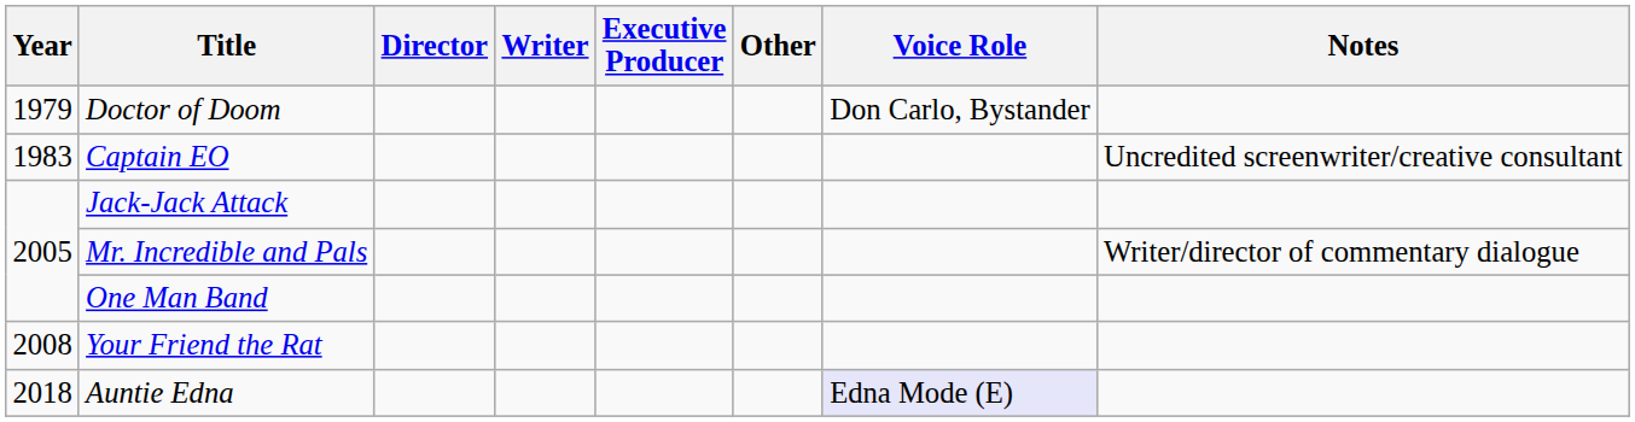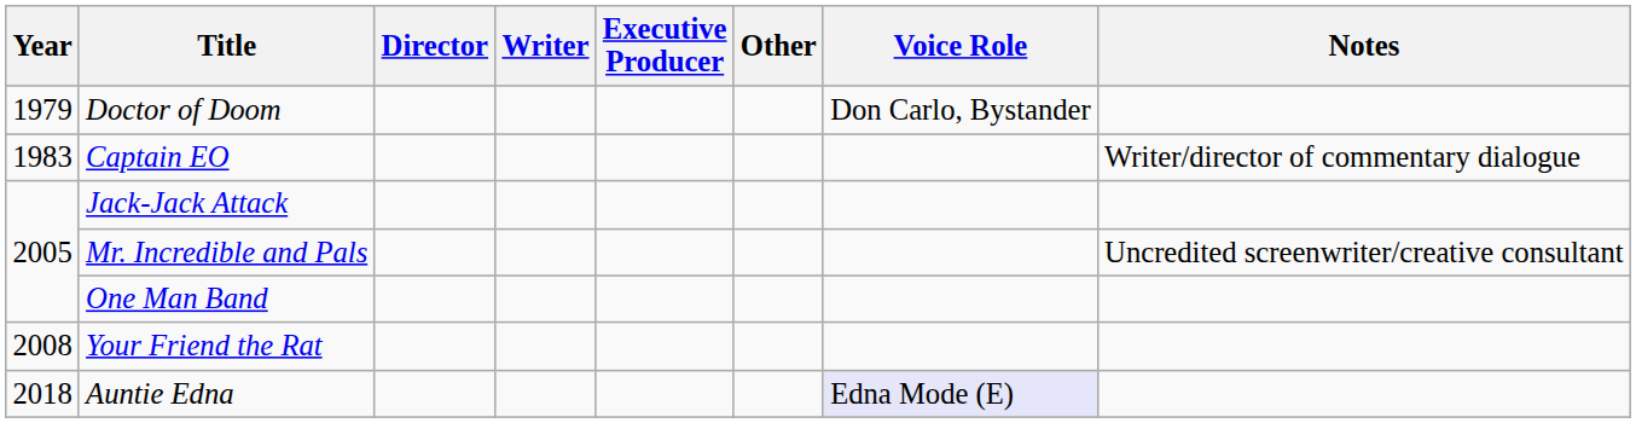Captain EO | Notes: Uncredited screenwriter/creative consultant -> Writer/director of commentary dialogue
Mr. Incredible and Pals | Notes: Writer/director of commentary dialogue -> Uncredited screenwriter/creative consultant
